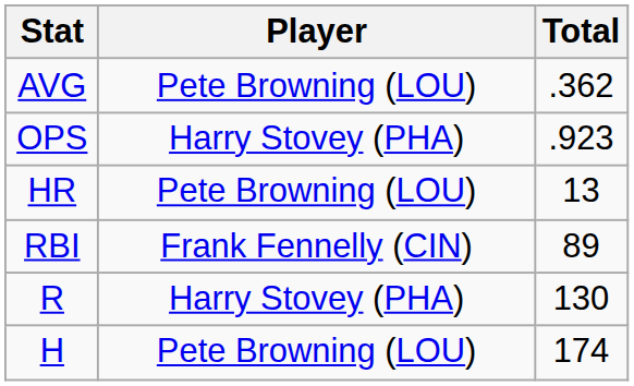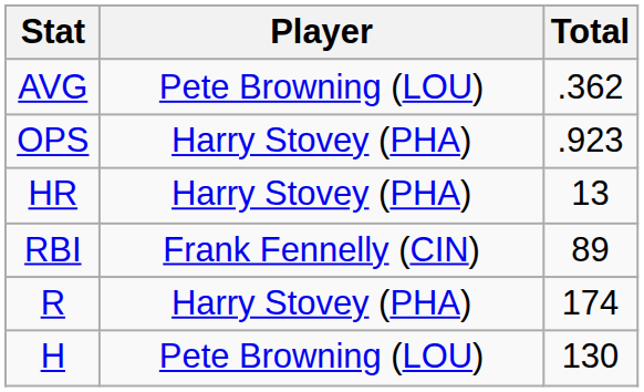HR | Player: Pete Browning (LOU) -> Harry Stovey (PHA)
R | Total: 130 -> 174
H | Total: 174 -> 130
